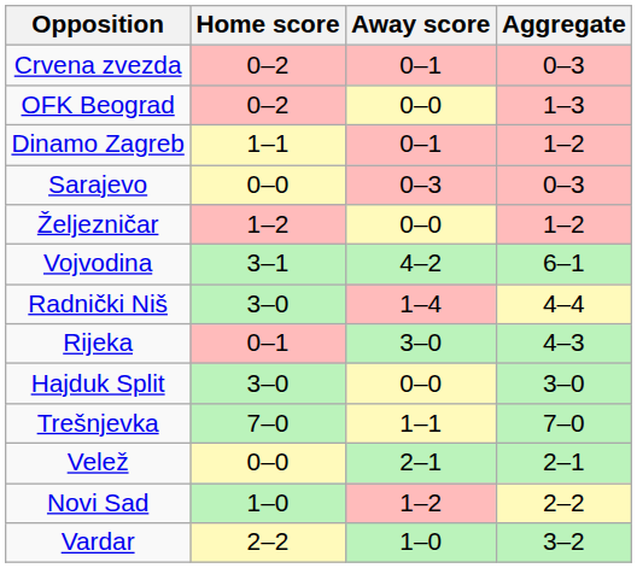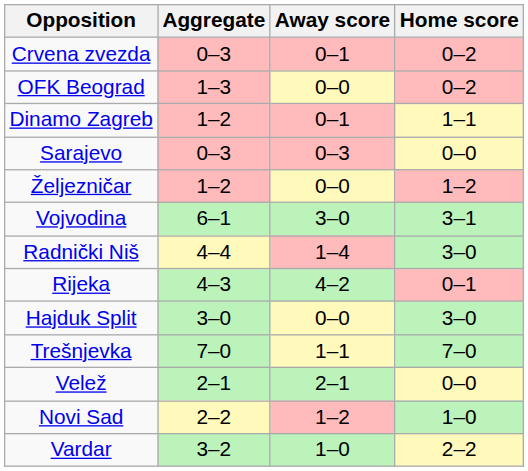columns swapped: Home score <-> Aggregate
Vojvodina | Away score: 4–2 -> 3–0
Rijeka | Away score: 3–0 -> 4–2
